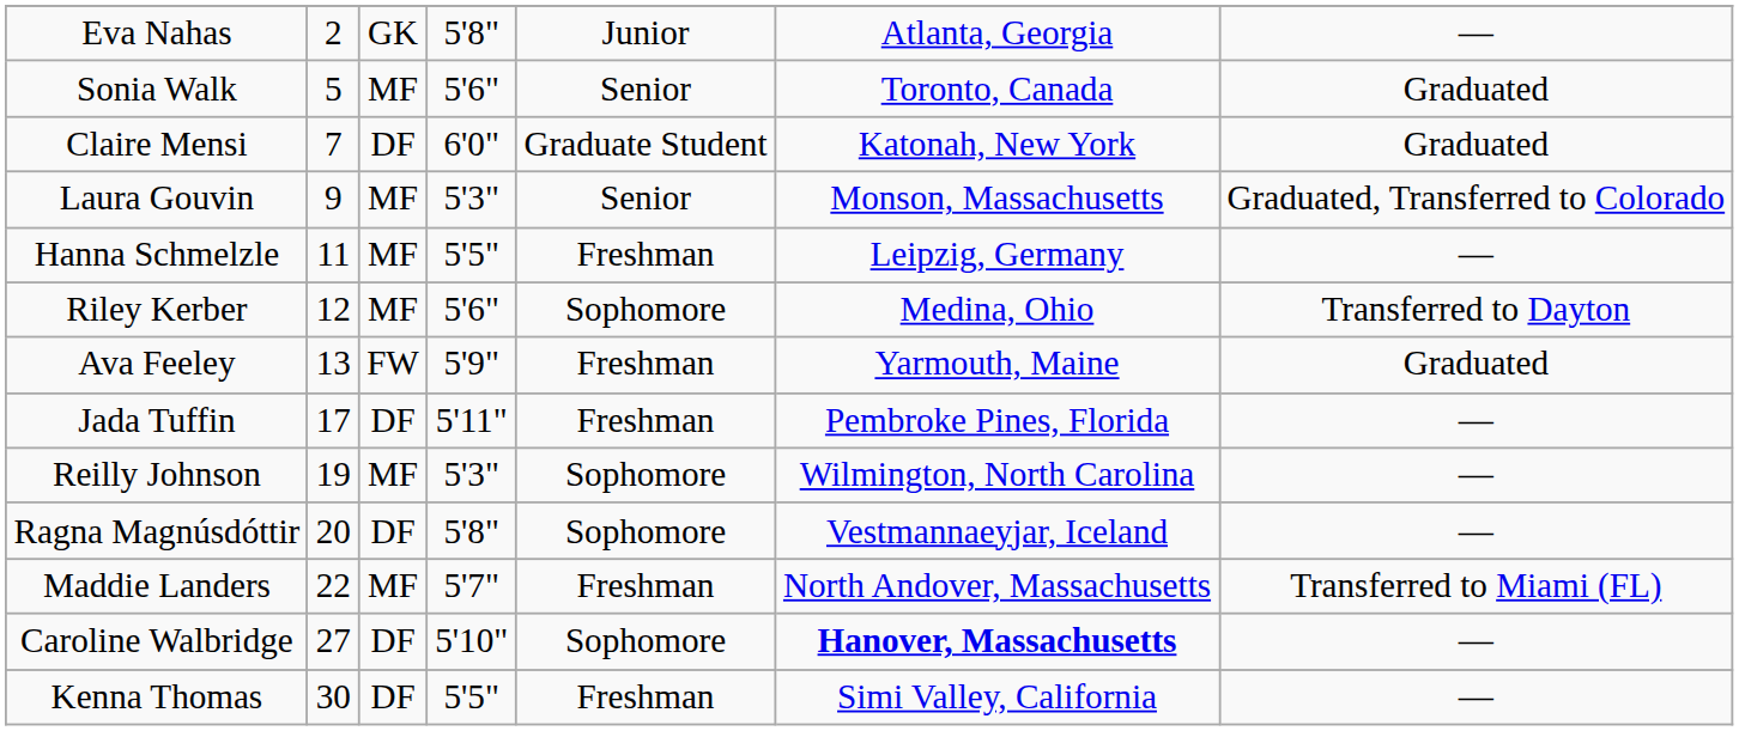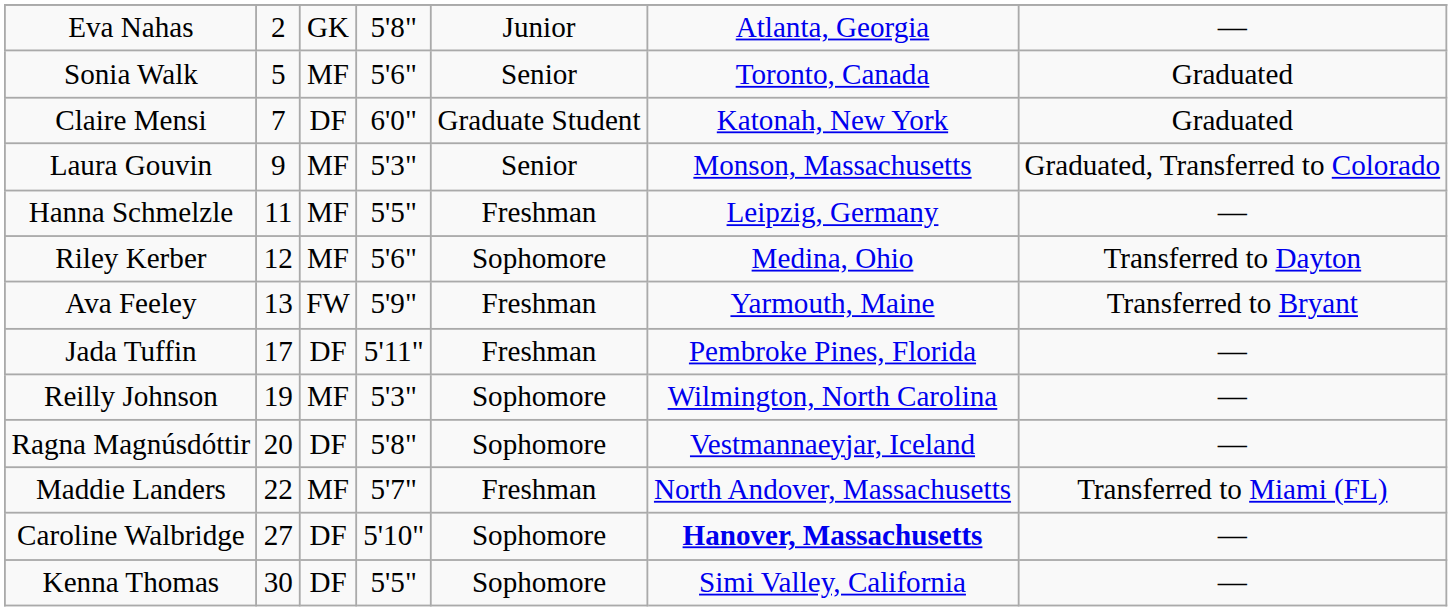Ava Feeley | column 7: Graduated -> Transferred to Bryant
Kenna Thomas | column 5: Freshman -> Sophomore
